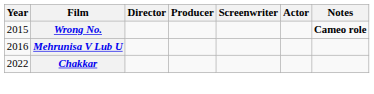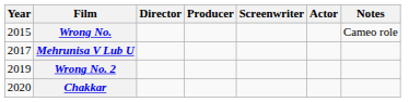Wrong No. | Notes: bold -> normal
Mehrunisa V Lub U | Year: 2016 -> 2017
+ row: 2019 | Wrong No. 2
Chakkar | Year: 2022 -> 2020
